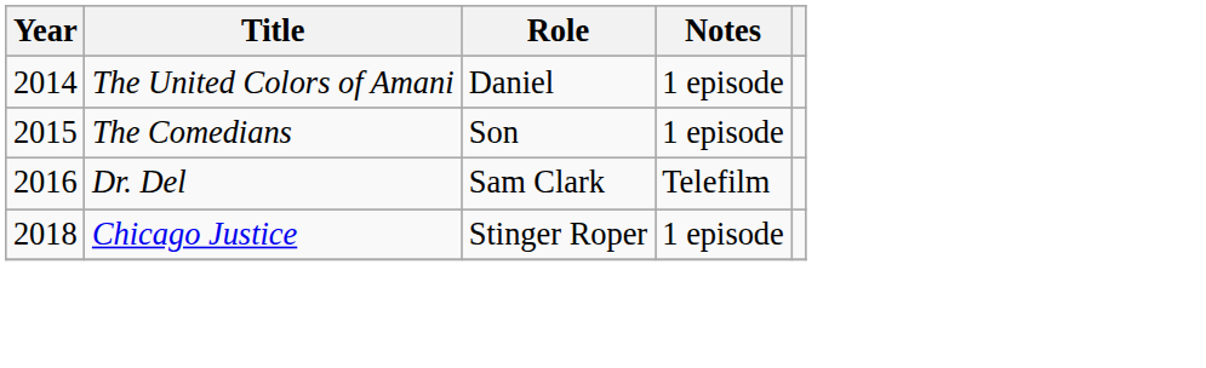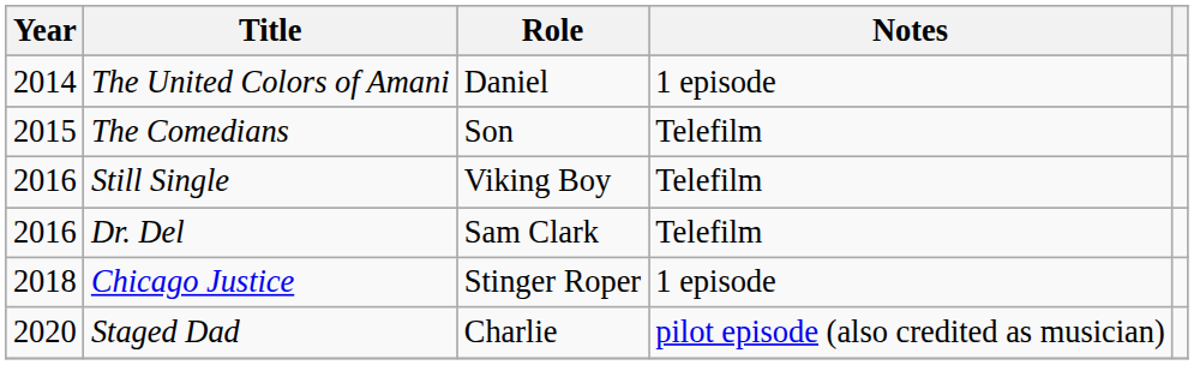The Comedians | Notes: 1 episode -> Telefilm
+ row: 2016 | Still Single | Viking Boy | Telefilm
+ row: 2020 | Staged Dad | Charlie | pilot episode (also credited as musician)
